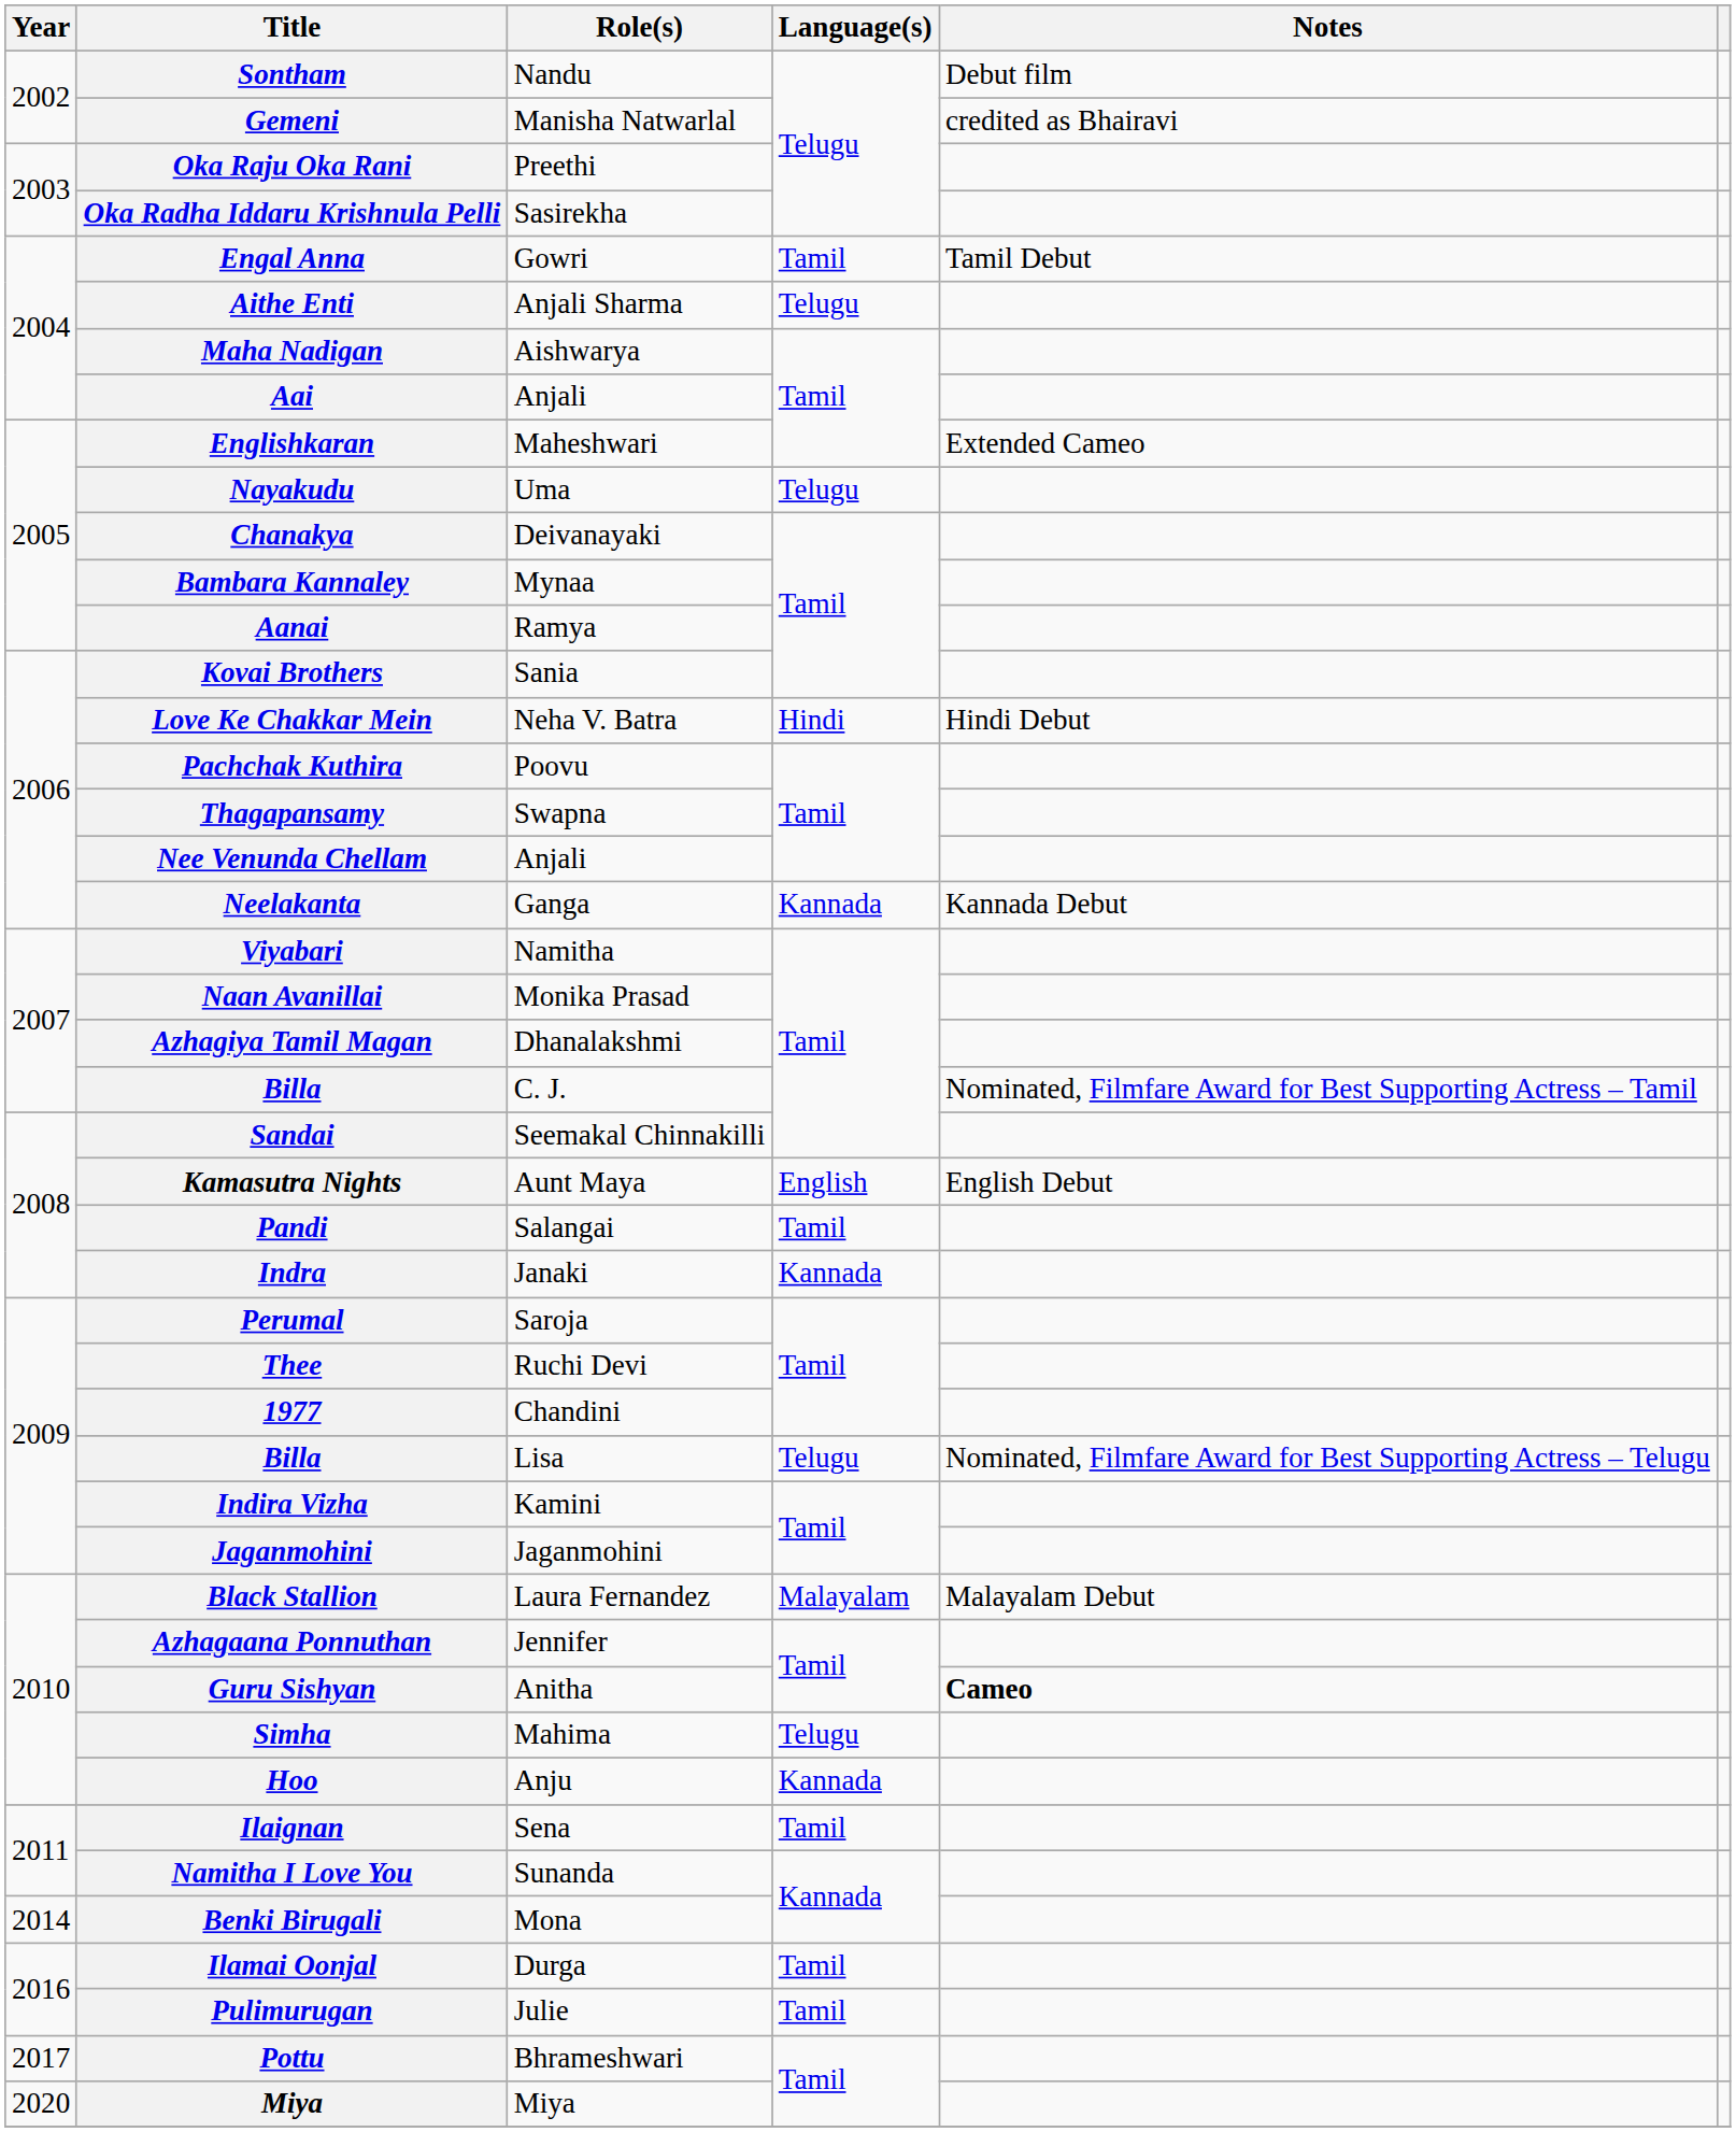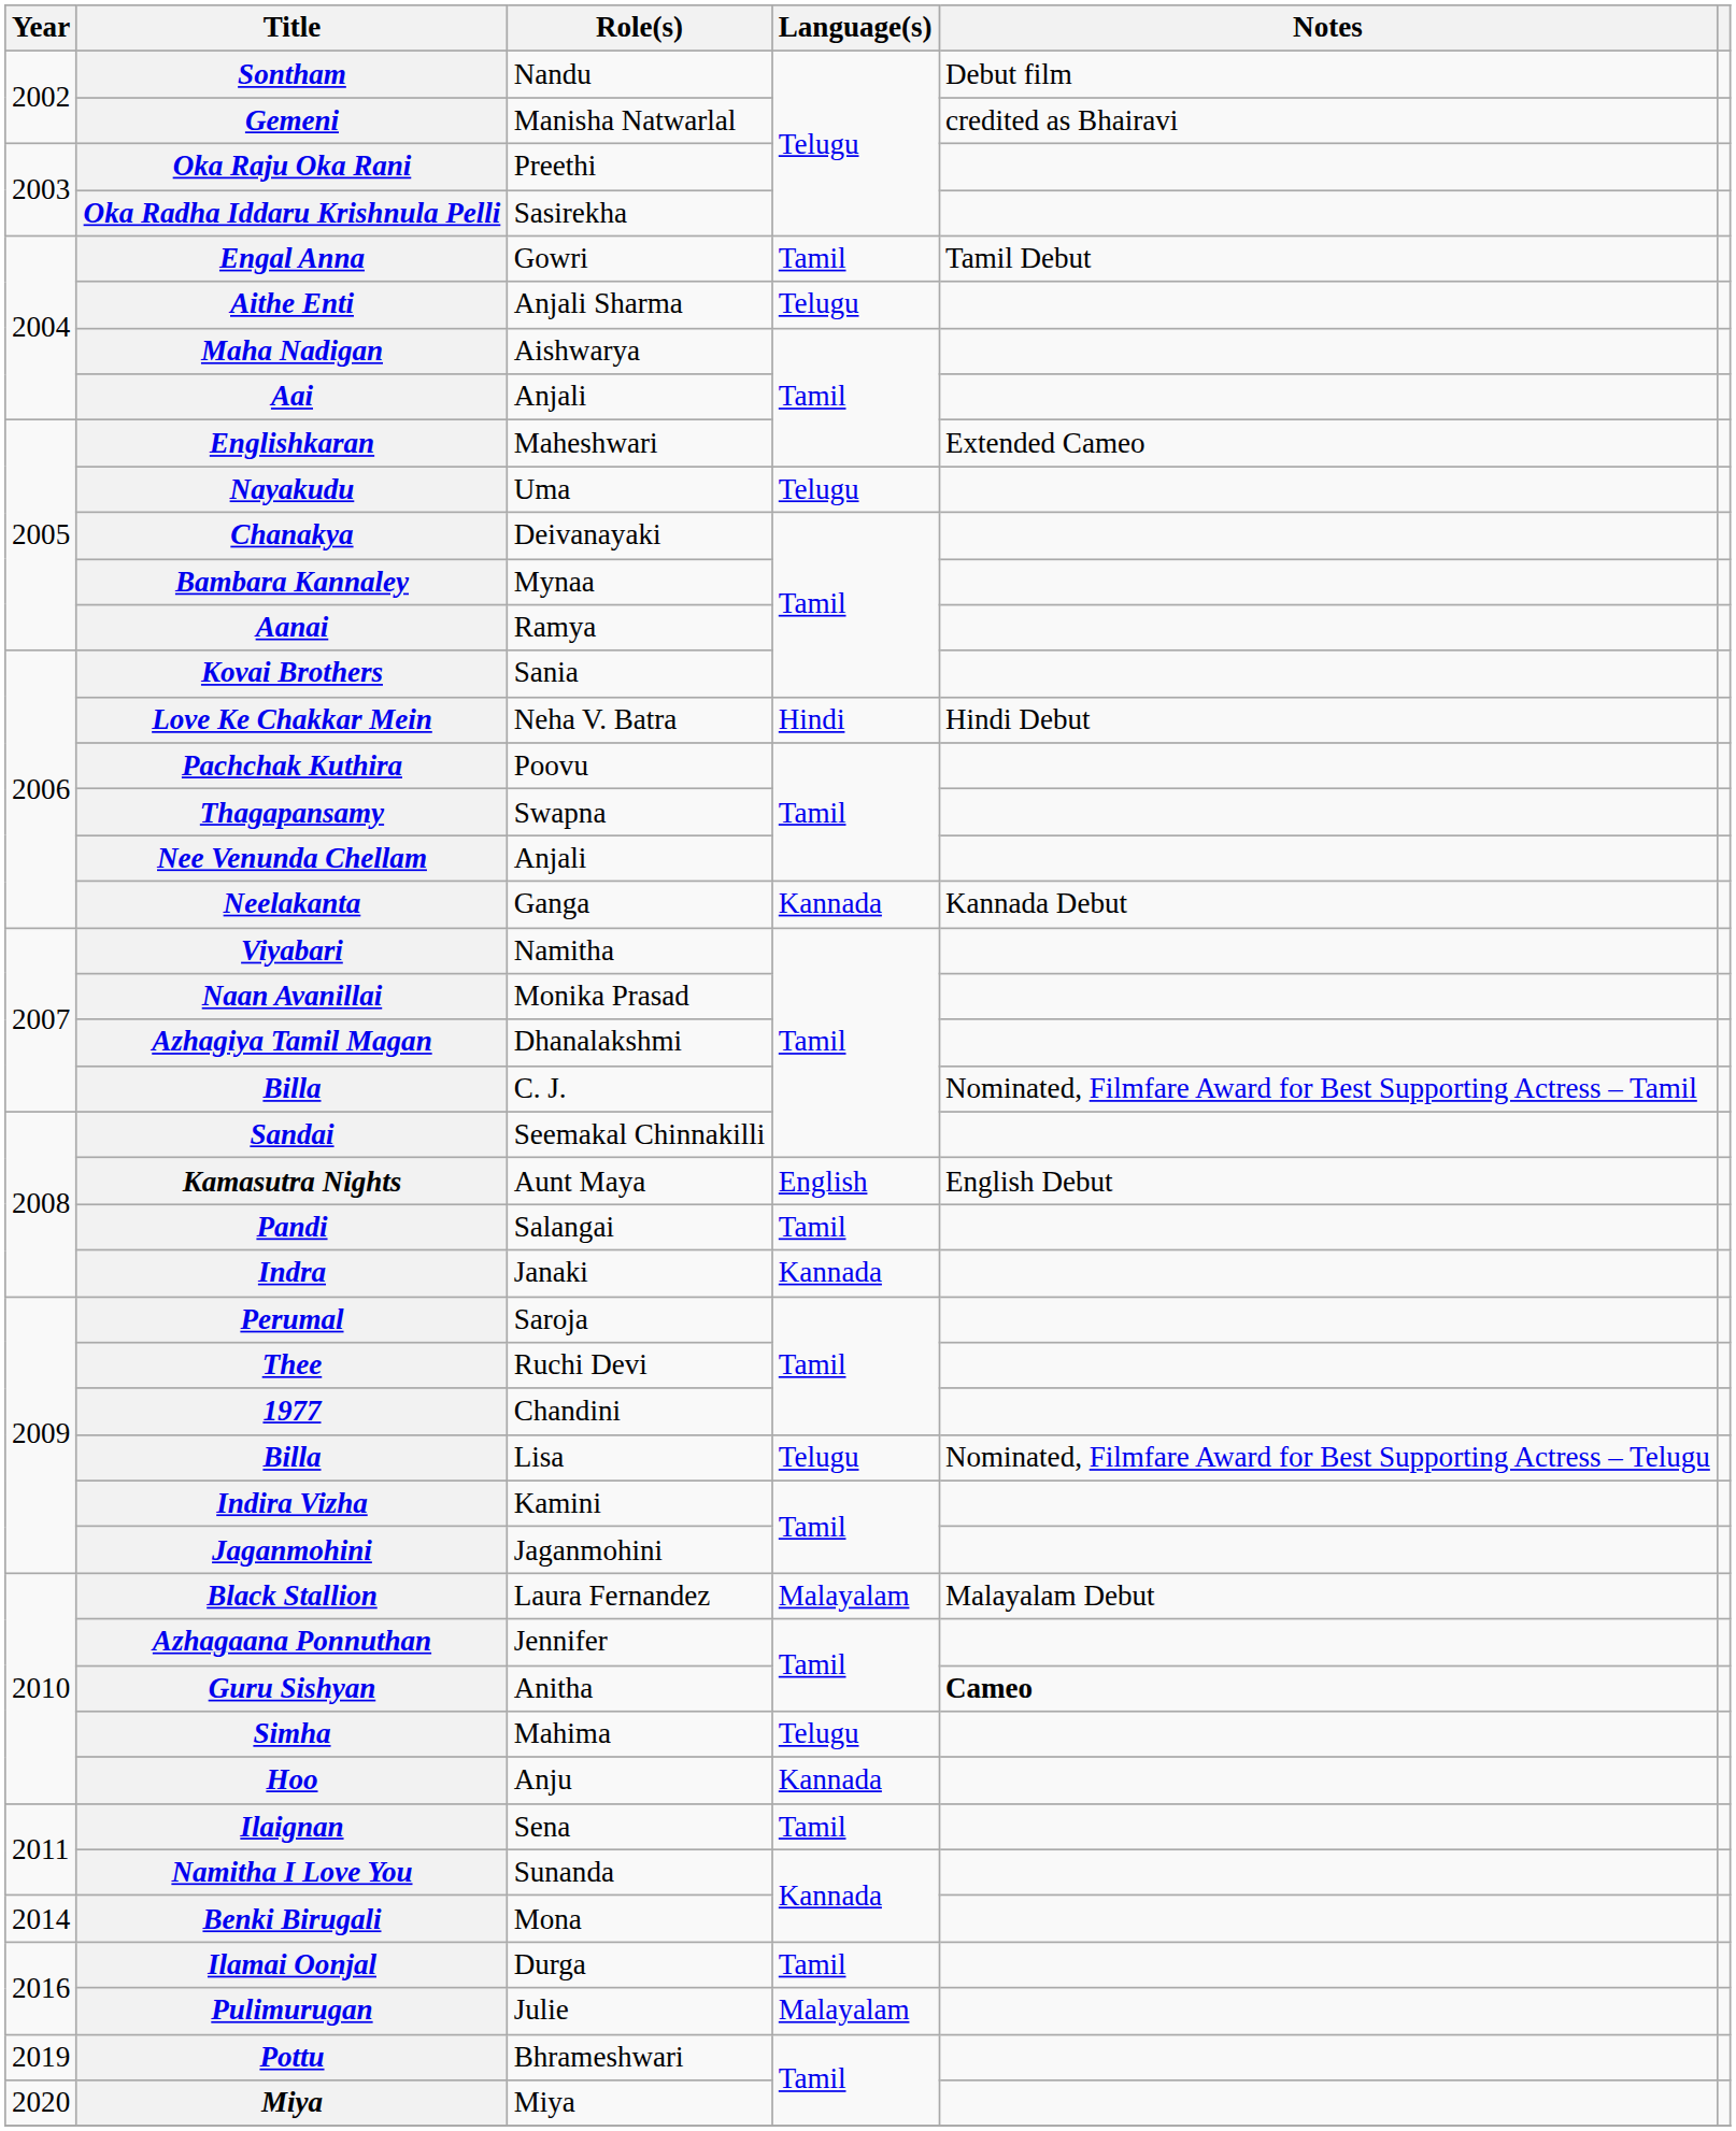Pulimurugan | Language(s): Tamil -> Malayalam
Pottu | Year: 2017 -> 2019
